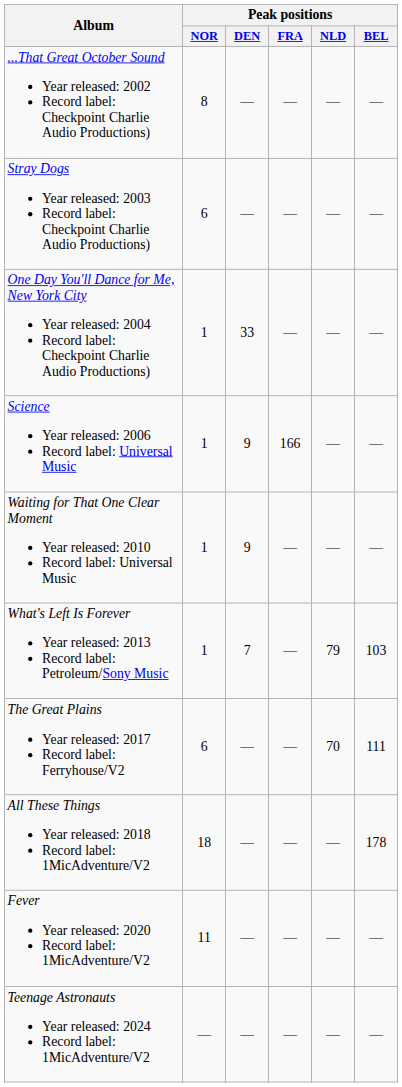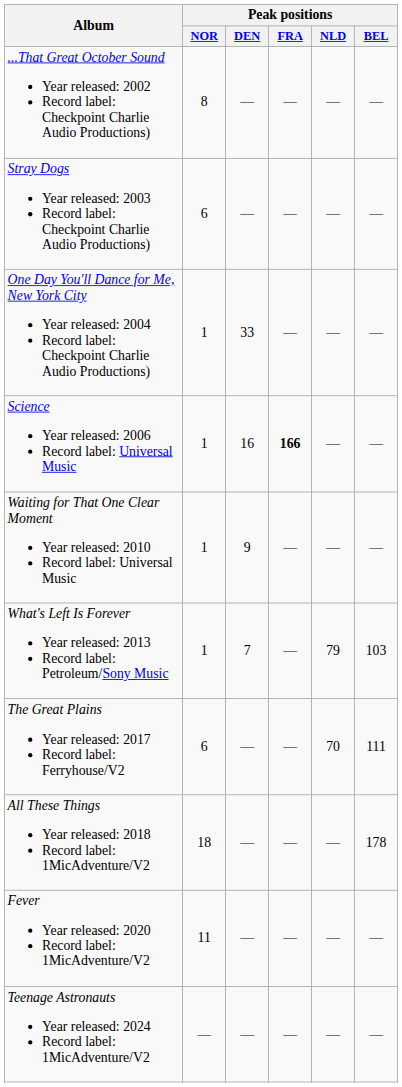Science Year released: 2006 Record label: Universal Music | Peak positions / DEN: 9 -> 16
Science Year released: 2006 Record label: Universal Music | Peak positions / FRA: normal -> bold
